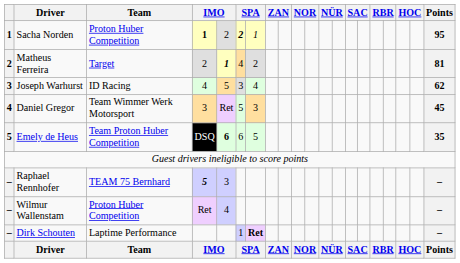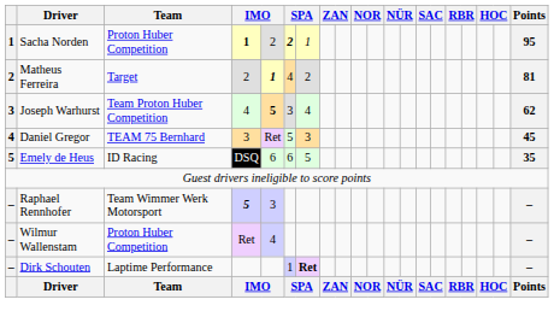Joseph Warhurst | Team: ID Racing -> Team Proton Huber Competition
Joseph Warhurst | column 5: normal -> bold
Daniel Gregor | Team: Team Wimmer Werk Motorsport -> TEAM 75 Bernhard
Emely de Heus | Team: Team Proton Huber Competition -> ID Racing
Emely de Heus | column 5: bold -> normal
Raphael Rennhofer | Team: TEAM 75 Bernhard -> Team Wimmer Werk Motorsport
